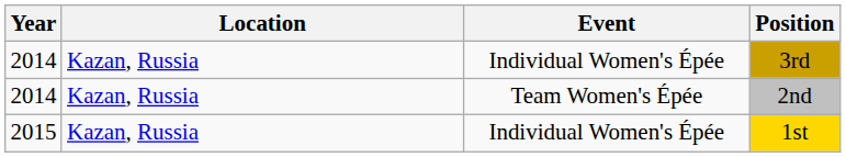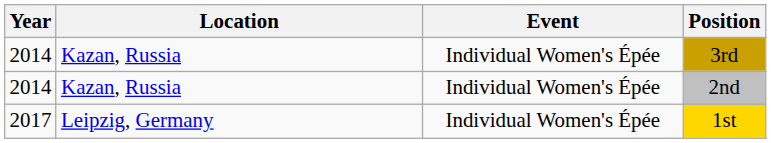2nd | Event: Team Women's Épée -> Individual Women's Épée
1st | Year: 2015 -> 2017
1st | Location: Kazan, Russia -> Leipzig, Germany
